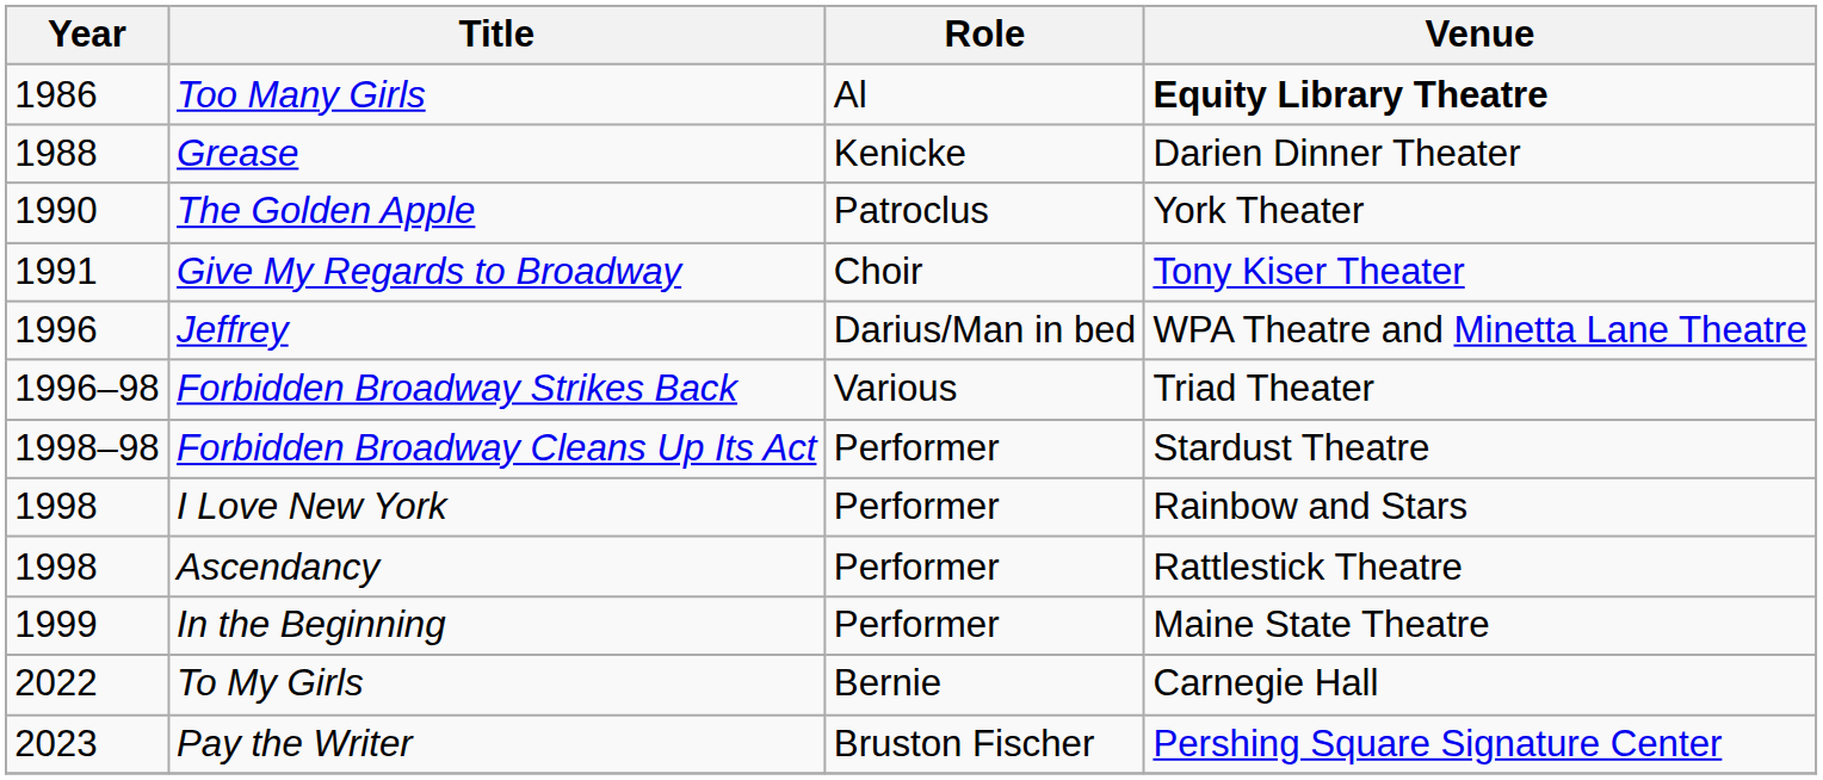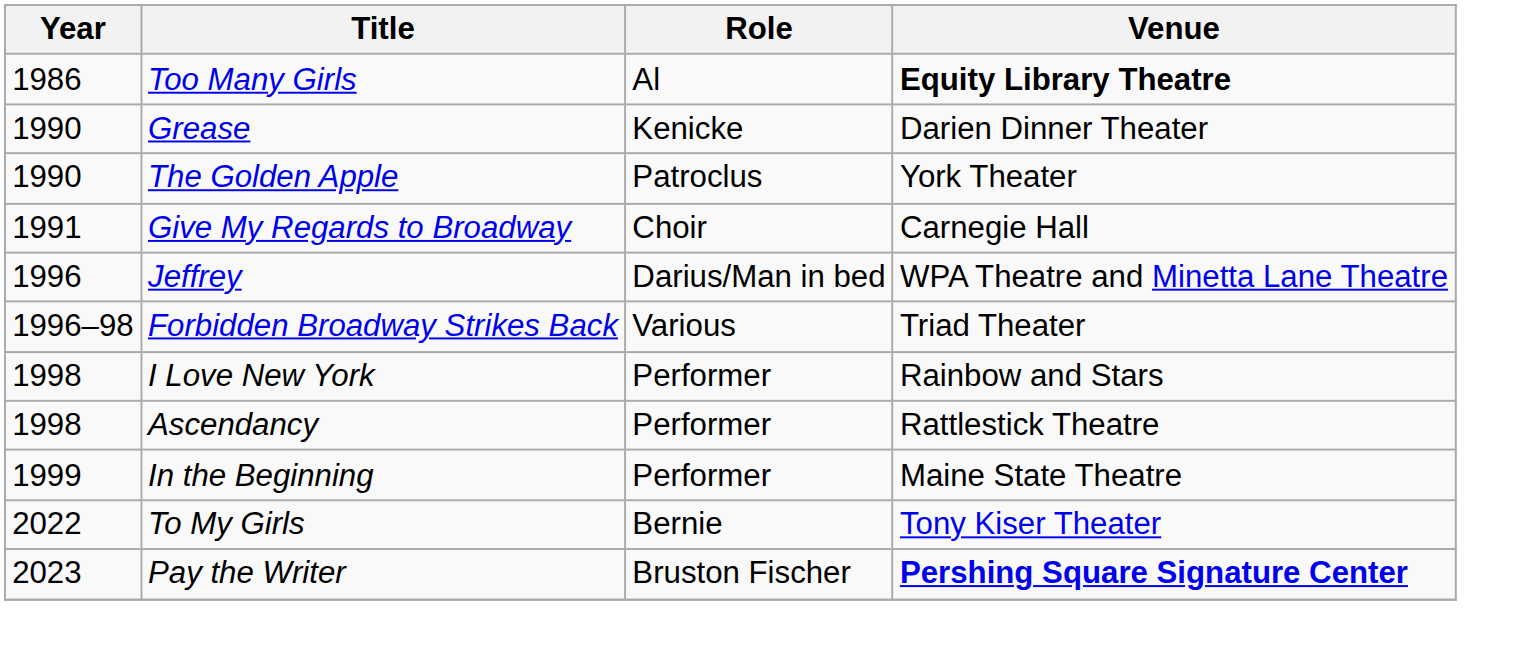Grease | Year: 1988 -> 1990
Give My Regards to Broadway | Venue: Tony Kiser Theater -> Carnegie Hall
- row: 1998–98 | Forbidden Broadway Cleans Up Its Act | Performer | Stardust Theatre
To My Girls | Venue: Carnegie Hall -> Tony Kiser Theater
Pay the Writer | Venue: normal -> bold
